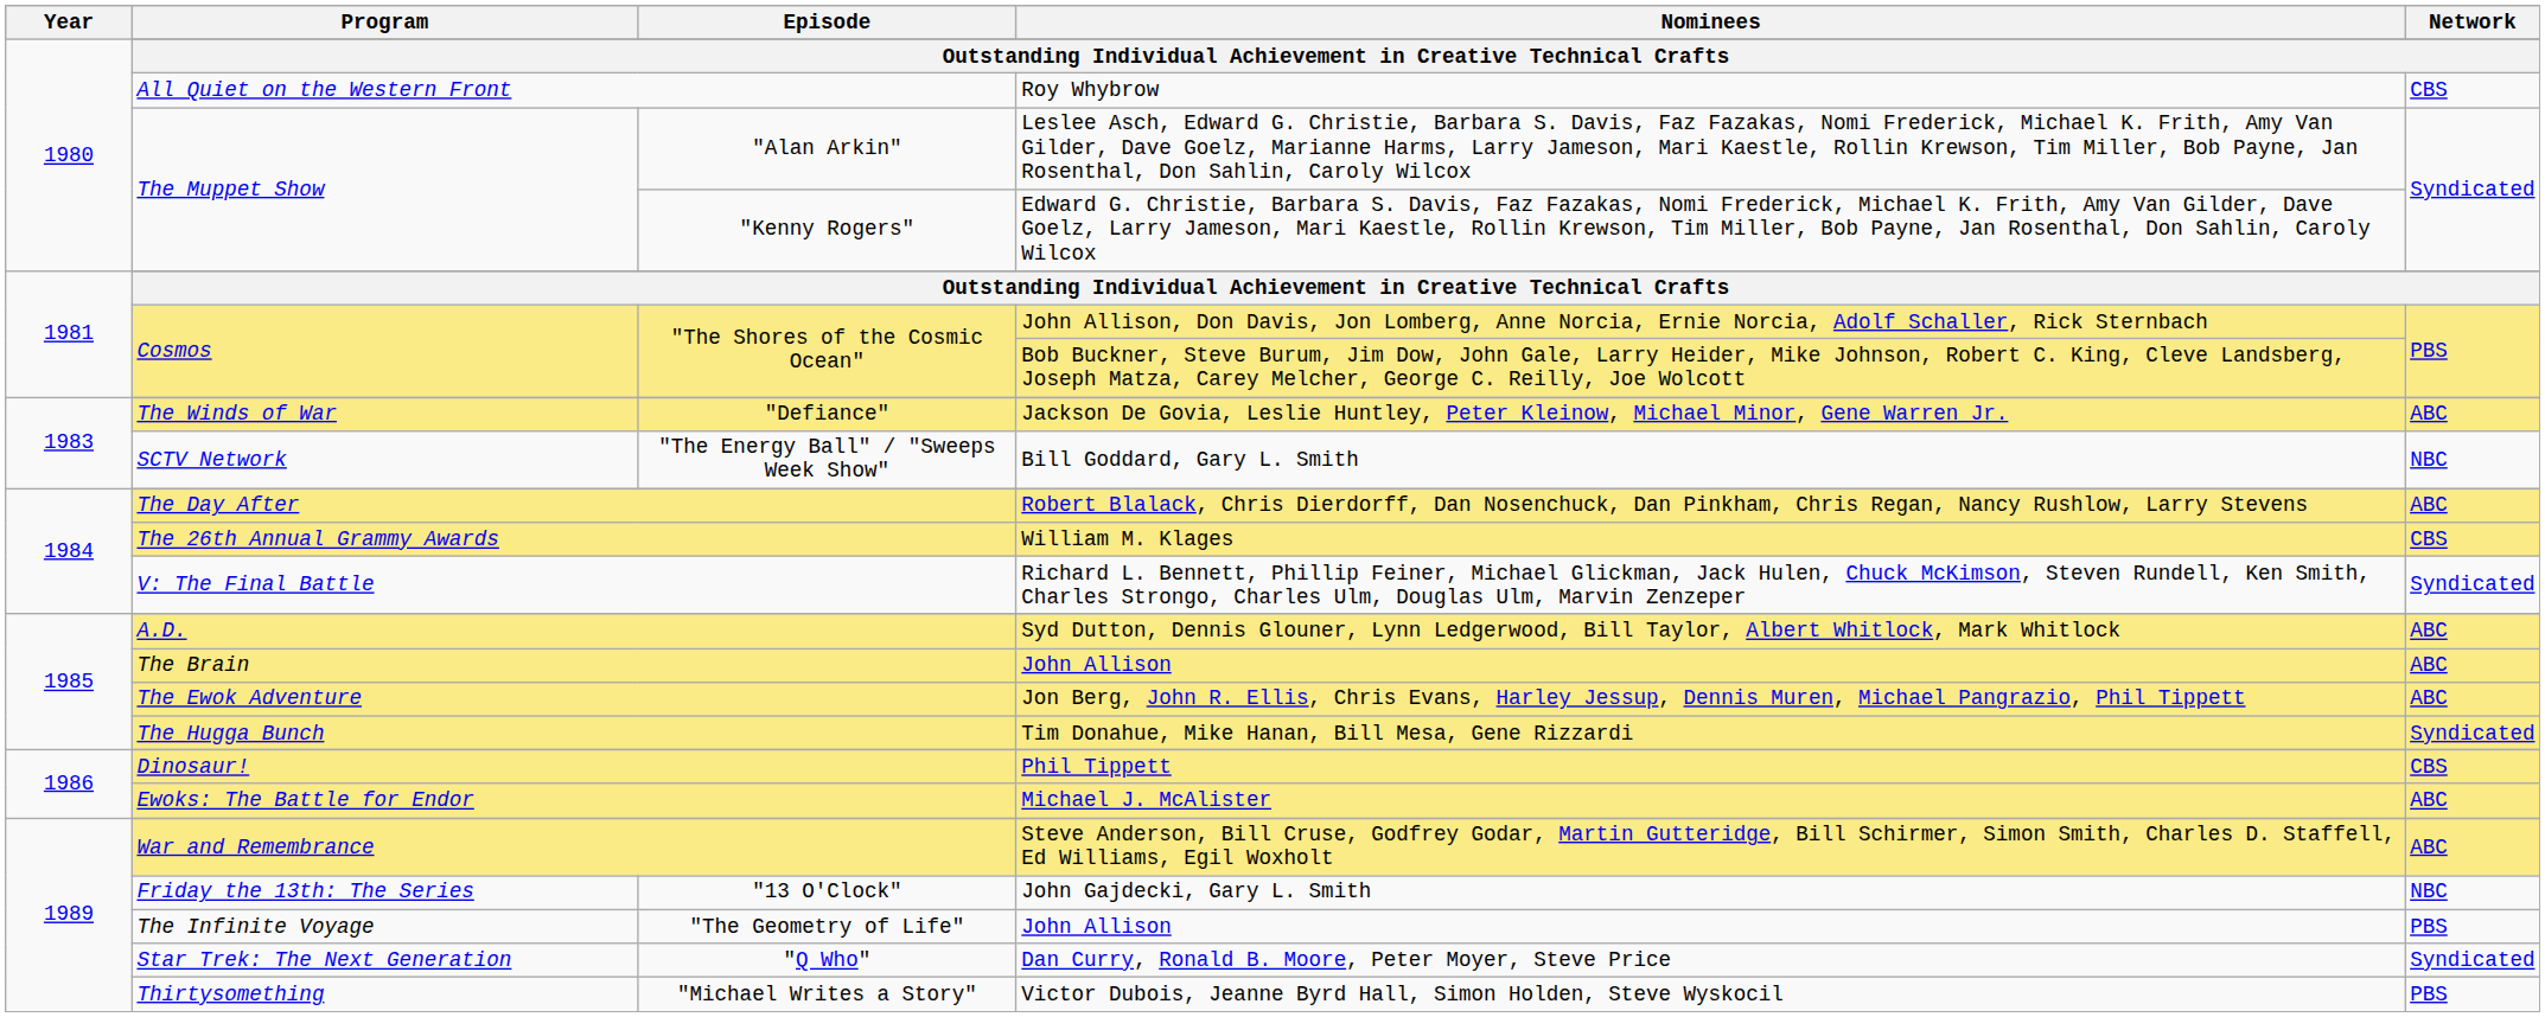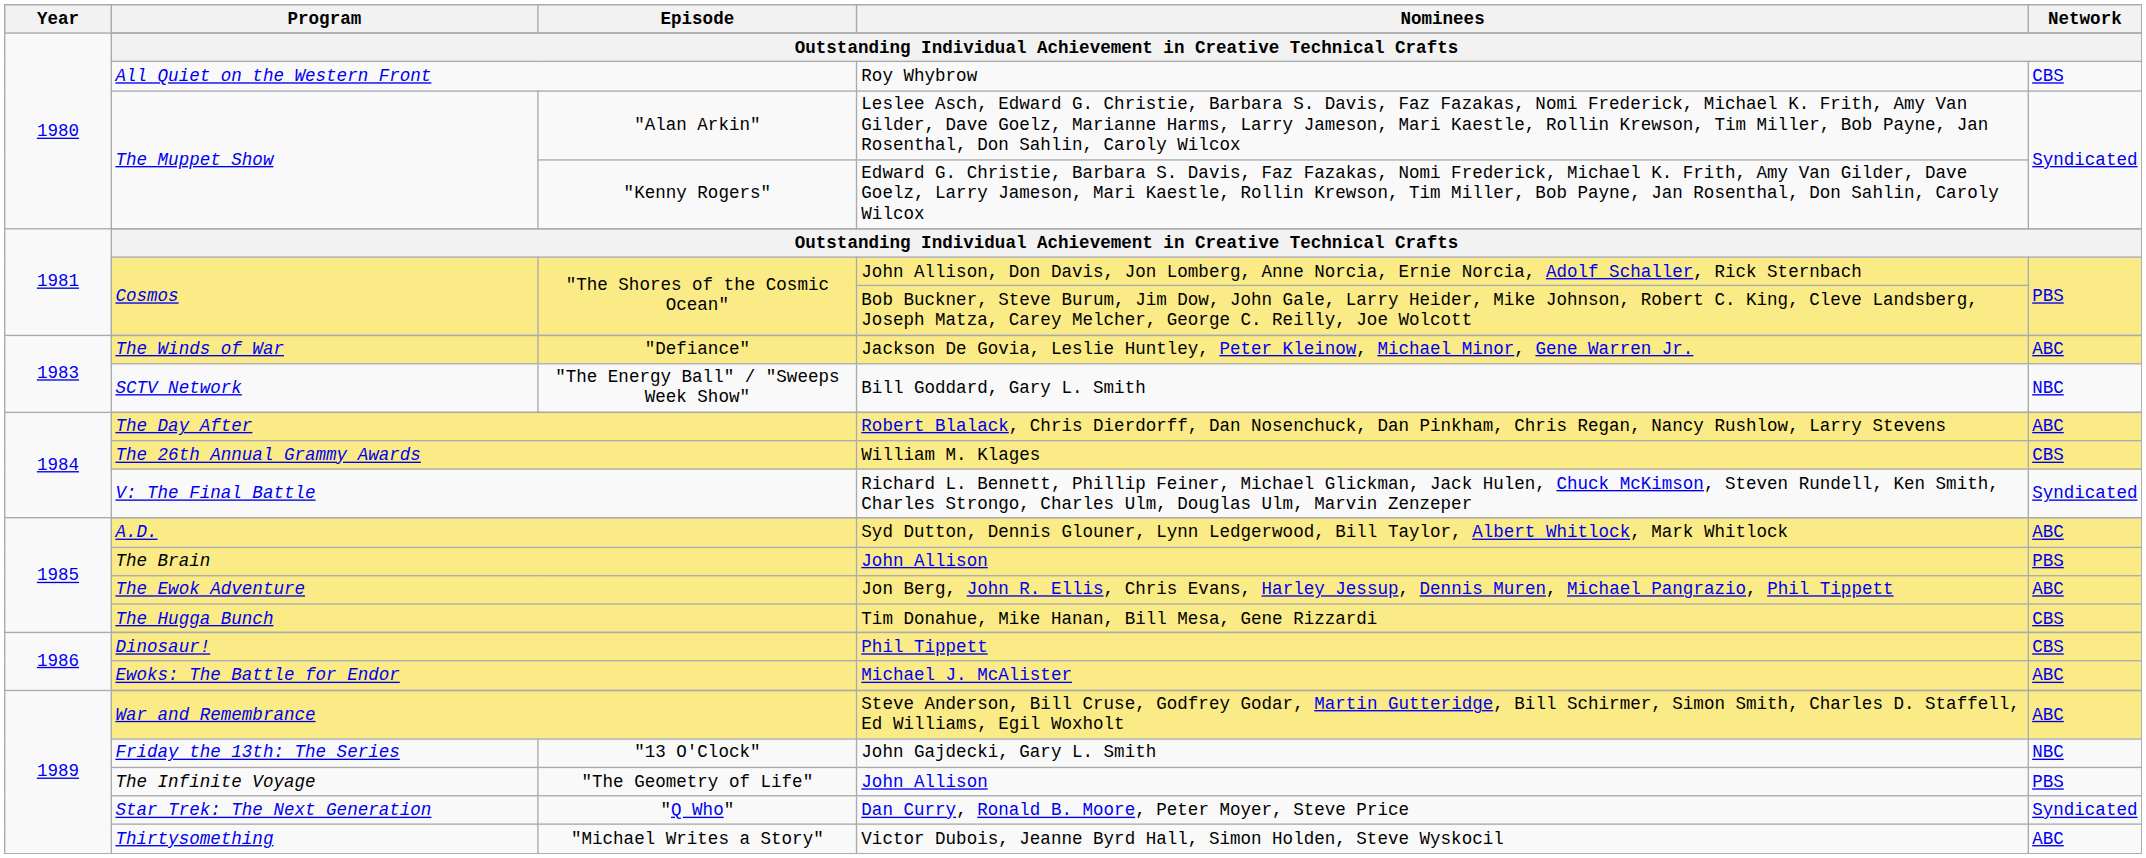The Brain | Network: ABC -> PBS
The Hugga Bunch | Network: Syndicated -> CBS
"Michael Writes a Story" | Network: PBS -> ABC
